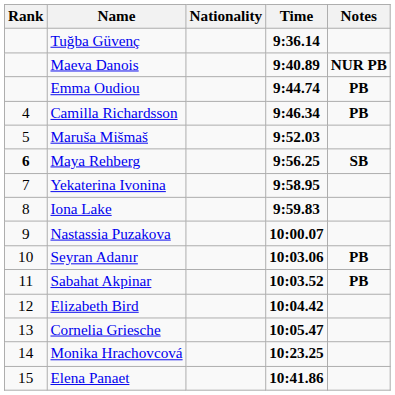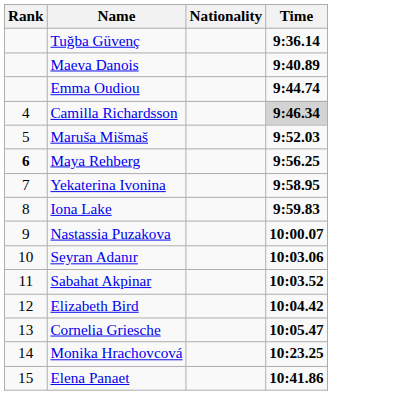- column: Notes | NUR PB | PB | PB | SB | PB | PB
Camilla Richardsson | Time: no background -> lightgrey background
